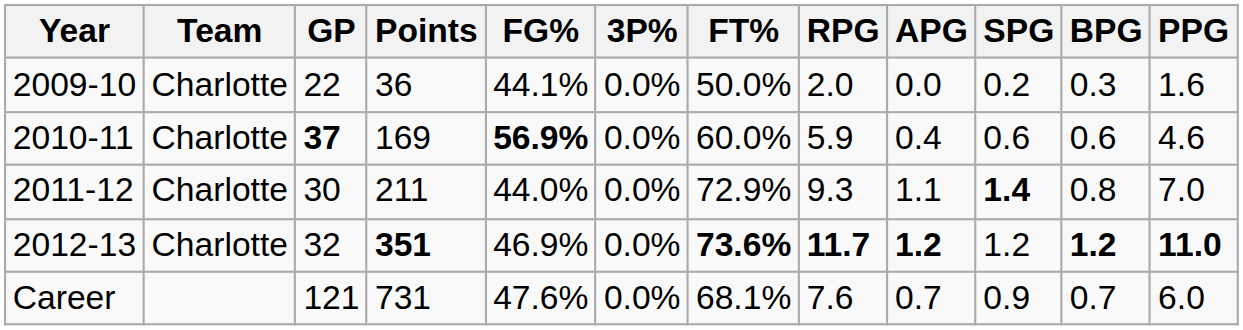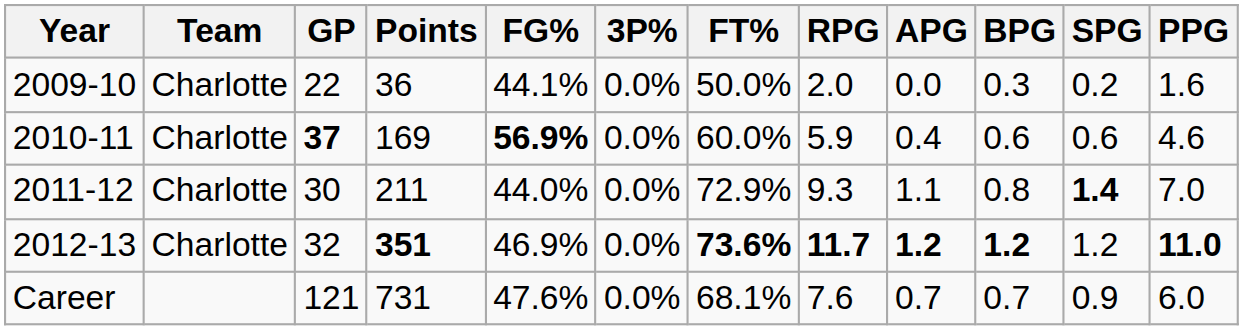columns swapped: SPG <-> BPG
